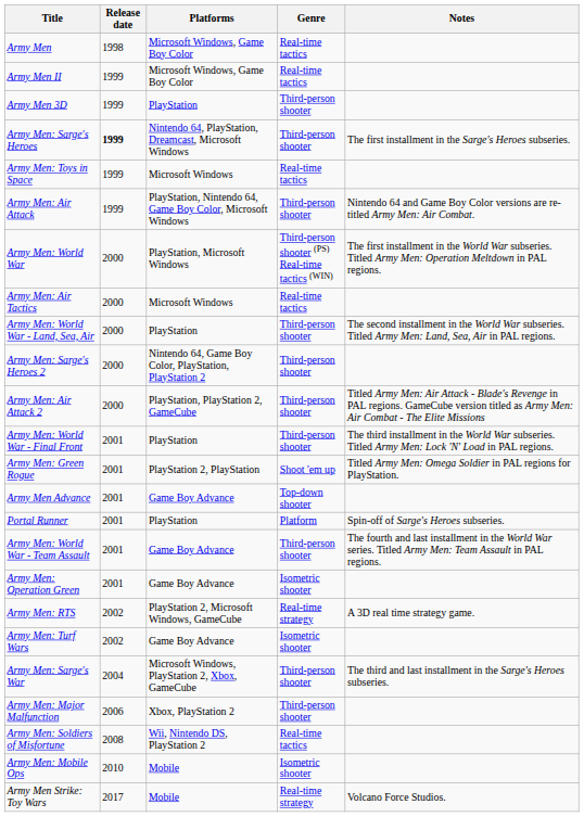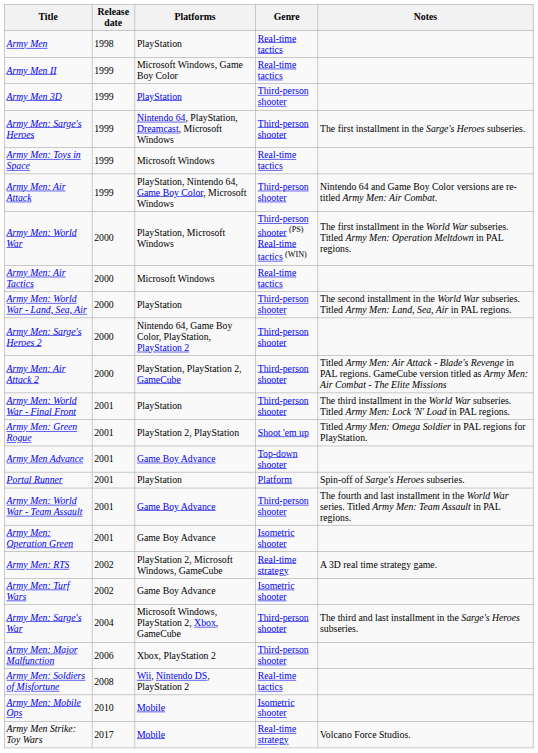Army Men | Platforms: Microsoft Windows, Game Boy Color -> PlayStation
Army Men: Sarge's Heroes | Release date: bold -> normal
